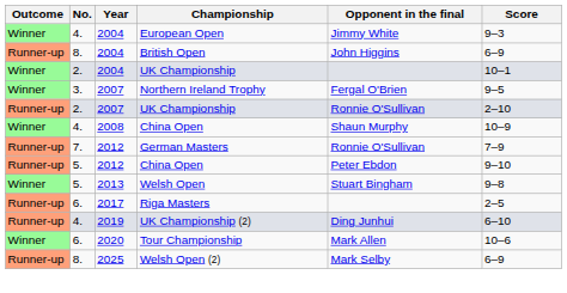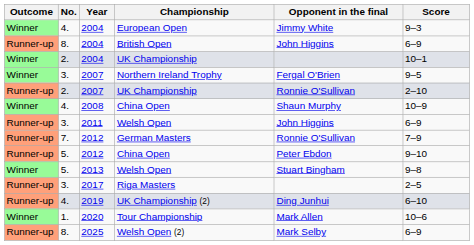+ row: Runner-up | 3. | 2011 | Welsh Open | John Higgins | 6–9
Riga Masters | No.: 6. -> 3.
Tour Championship | No.: 6. -> 1.
